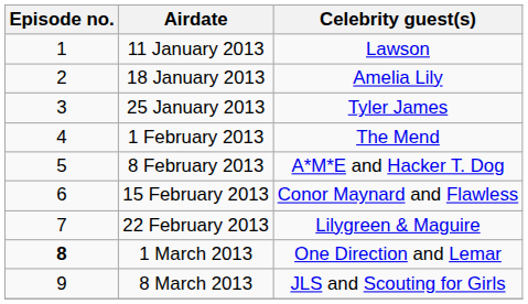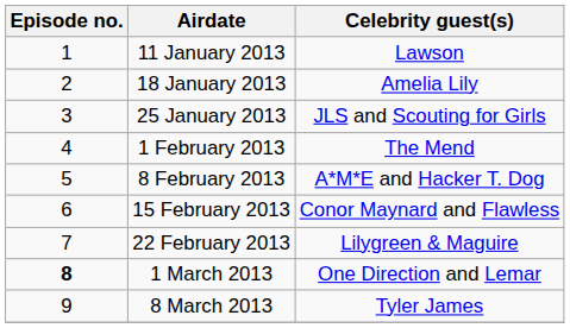25 January 2013 | Celebrity guest(s): Tyler James -> JLS and Scouting for Girls
8 March 2013 | Celebrity guest(s): JLS and Scouting for Girls -> Tyler James
